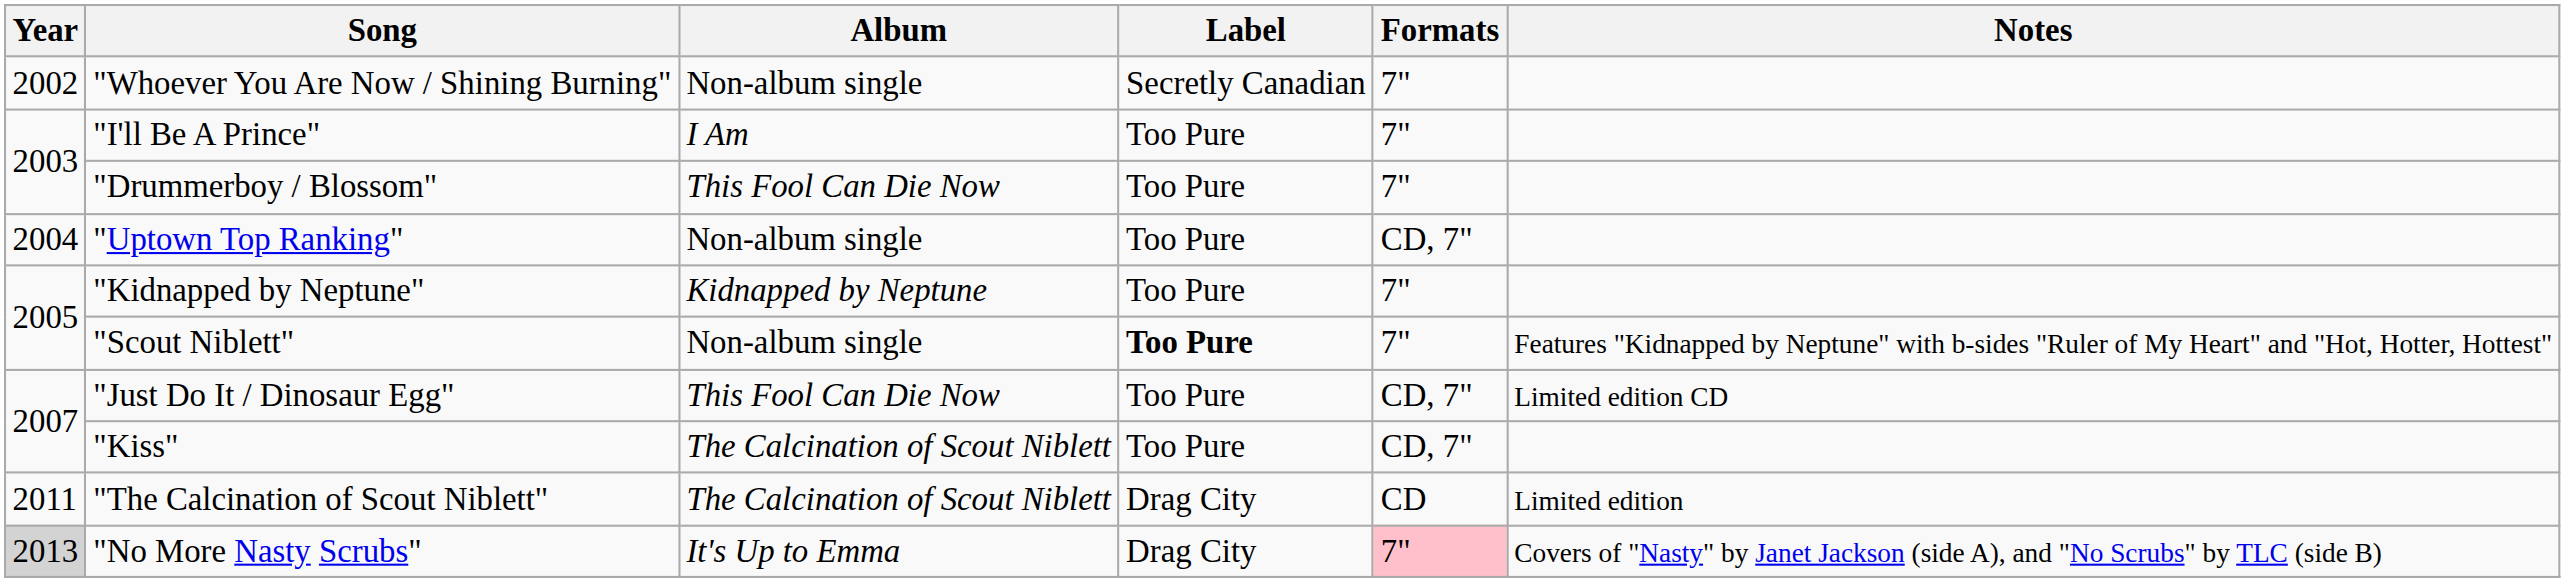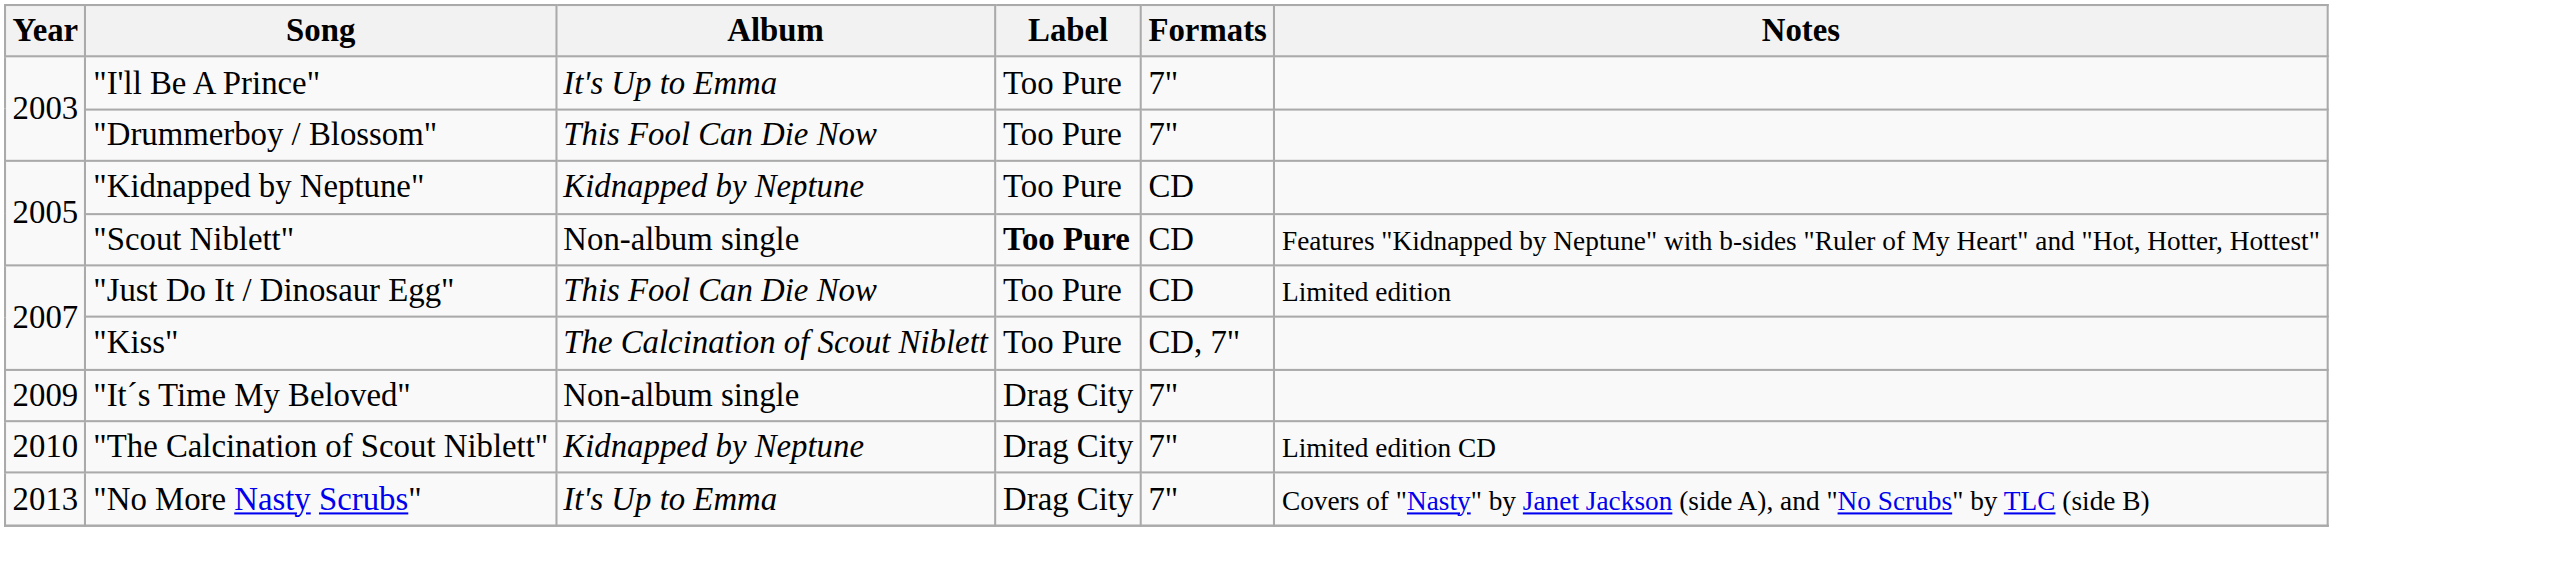- row: 2002 | "Whoever You Are Now / Shining Burning" | Non-album single | Secretly Canadian | 7"
"I'll Be A Prince" | Album: I Am -> It's Up to Emma
- row: 2004 | "Uptown Top Ranking" | Non-album single | Too Pure | CD, 7"
"Kidnapped by Neptune" | Formats: 7" -> CD
"Scout Niblett" | Formats: 7" -> CD
"Just Do It / Dinosaur Egg" | Formats: CD, 7" -> CD
"Just Do It / Dinosaur Egg" | Notes: Limited edition CD -> Limited edition
+ row: 2009 | "It´s Time My Beloved" | Non-album single | Drag City | 7"
"The Calcination of Scout Niblett" | Year: 2011 -> 2010
"The Calcination of Scout Niblett" | Album: The Calcination of Scout Niblett -> Kidnapped by Neptune
"The Calcination of Scout Niblett" | Formats: CD -> 7"
"The Calcination of Scout Niblett" | Notes: Limited edition -> Limited edition CD
"No More Nasty Scrubs" | Year: lightgrey background -> no background
"No More Nasty Scrubs" | Formats: pink background -> no background
